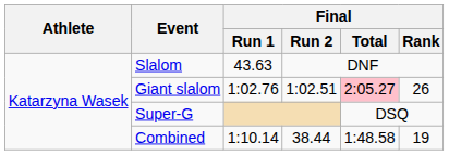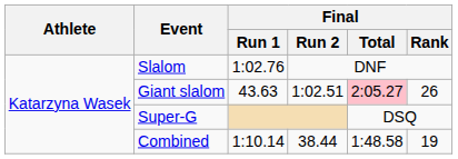Slalom | Final / Run 1: 43.63 -> 1:02.76
Giant slalom | Final / Run 1: 1:02.76 -> 43.63
